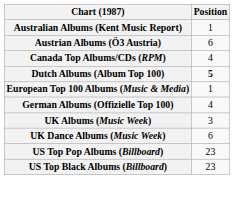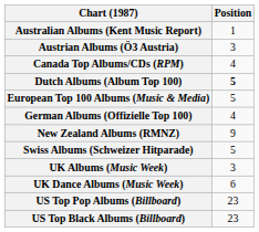Austrian Albums (Ö3 Austria) | Position: 6 -> 3
European Top 100 Albums (Music & Media) | Position: 1 -> 5
+ row: New Zealand Albums (RMNZ) | 9
+ row: Swiss Albums (Schweizer Hitparade) | 5
